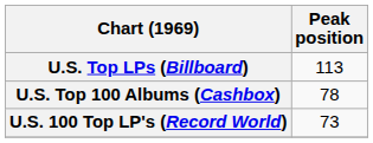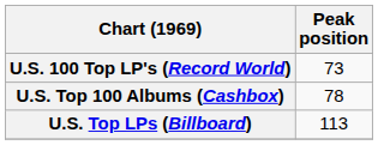rows swapped: U.S. Top LPs (Billboard) <-> U.S. 100 Top LP's (Record World)
